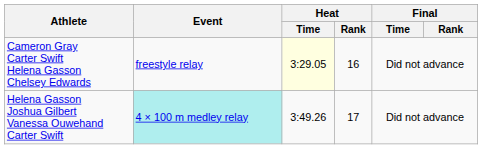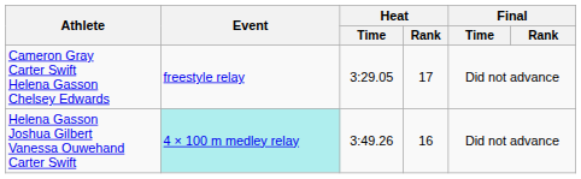Cameron Gray Carter Swift Helena Gasson Chelsey Edwards | Heat / Time: lightyellow background -> no background
Cameron Gray Carter Swift Helena Gasson Chelsey Edwards | Heat / Rank: 16 -> 17
Helena Gasson Joshua Gilbert Vanessa Ouwehand Carter Swift | Heat / Rank: 17 -> 16
